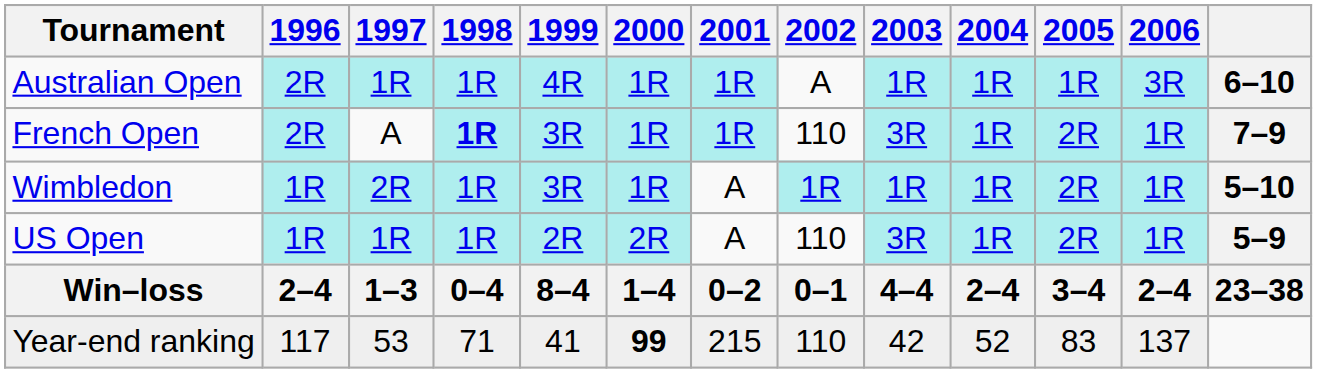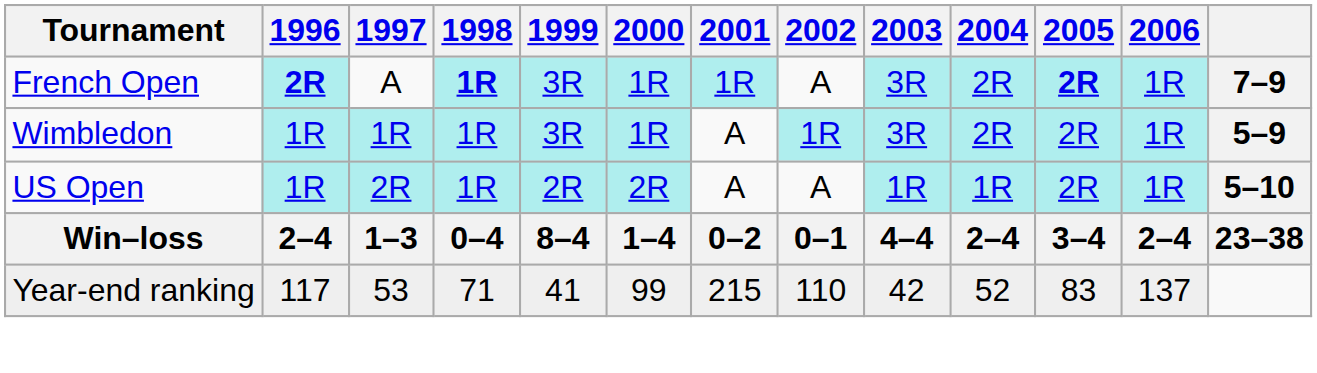- row: Australian Open | 2R | 1R | 1R | 4R | 1R | 1R | A | 1R | 1R | 1R | 3R | 6–10
French Open | 1996: normal -> bold
French Open | 2002: 110 -> A
French Open | 2004: 1R -> 2R
French Open | 2005: normal -> bold
Wimbledon | 1997: 2R -> 1R
Wimbledon | 2003: 1R -> 3R
Wimbledon | 2004: 1R -> 2R
Wimbledon | column 13: 5–10 -> 5–9
US Open | 1997: 1R -> 2R
US Open | 2002: 110 -> A
US Open | 2003: 3R -> 1R
US Open | column 13: 5–9 -> 5–10
Year-end ranking | 2000: bold -> normal
